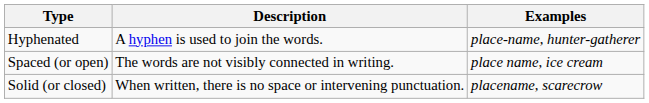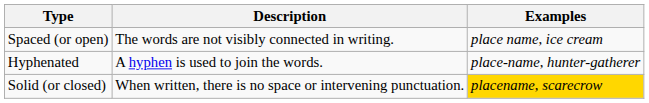rows swapped: Spaced (or open) <-> Hyphenated
Solid (or closed) | Examples: no background -> gold background
